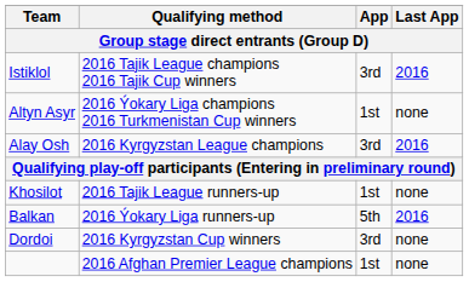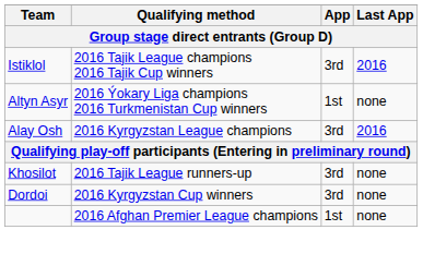Khosilot | App: 1st -> 3rd
- row: Balkan | 2016 Ýokary Liga runners-up | 5th | 2016
